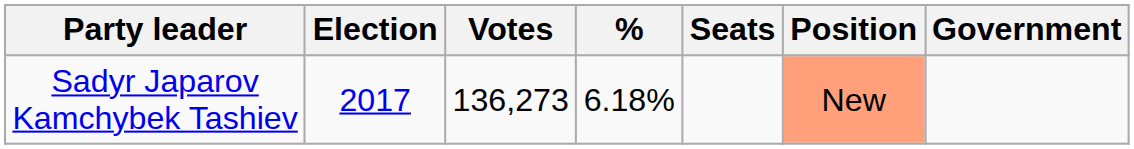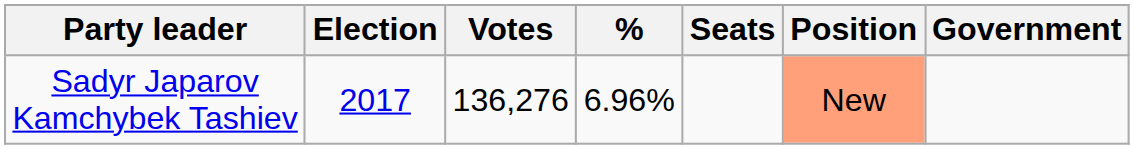Sadyr Japarov Kamchybek Tashiev | Votes: 136,273 -> 136,276
Sadyr Japarov Kamchybek Tashiev | %: 6.18% -> 6.96%
